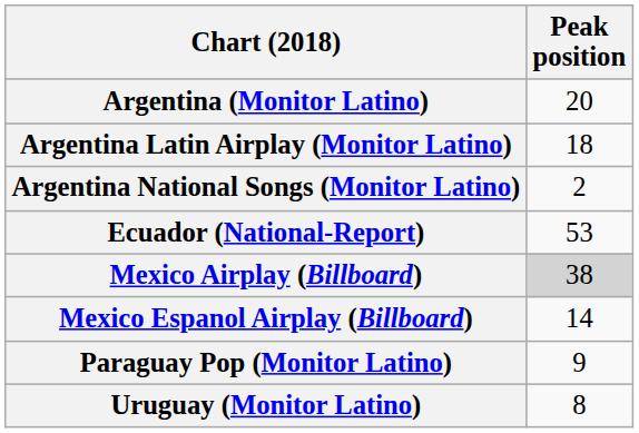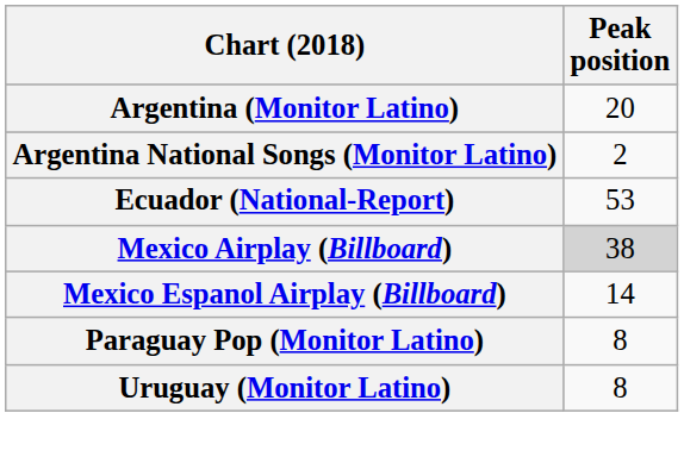- row: Argentina Latin Airplay (Monitor Latino) | 18
Paraguay Pop (Monitor Latino) | Peak position: 9 -> 8
